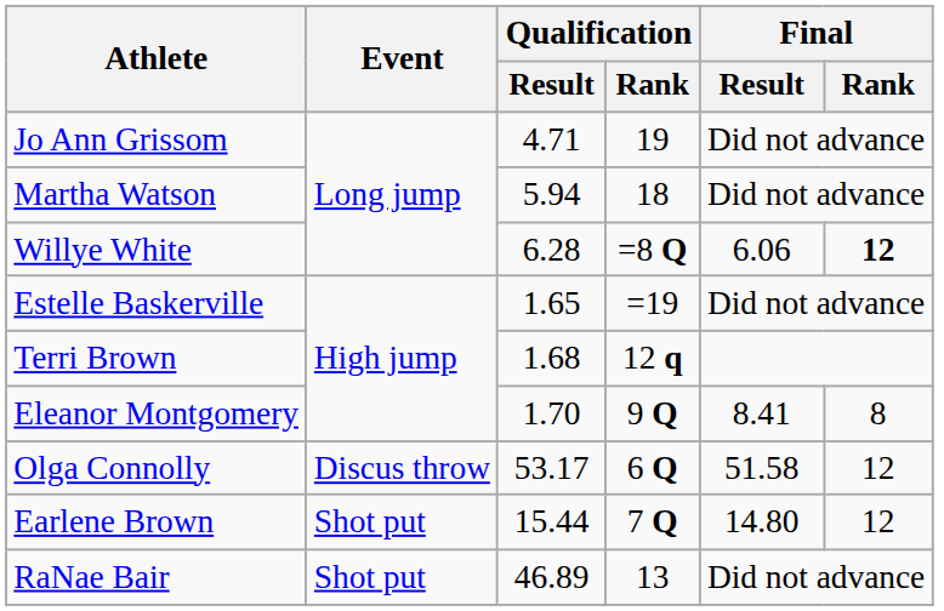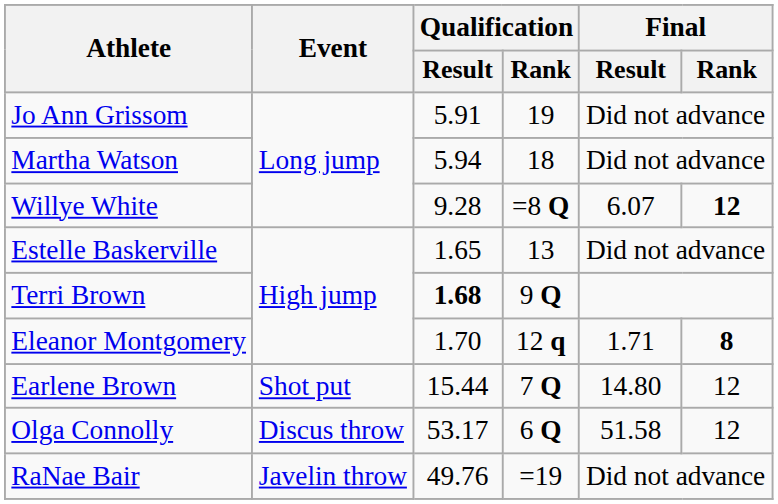Jo Ann Grissom | Qualification / Result: 4.71 -> 5.91
Willye White | Qualification / Result: 6.28 -> 9.28
Willye White | Final / Result: 6.06 -> 6.07
Estelle Baskerville | Qualification / Rank: =19 -> 13
Terri Brown | Qualification / Result: normal -> bold
Terri Brown | Qualification / Rank: 12 q -> 9 Q
Eleanor Montgomery | Qualification / Rank: 9 Q -> 12 q
Eleanor Montgomery | Final / Result: 8.41 -> 1.71
Eleanor Montgomery | Final / Rank: normal -> bold
rows swapped: Earlene Brown <-> Olga Connolly
RaNae Bair | Event: Shot put -> Javelin throw
RaNae Bair | Qualification / Result: 46.89 -> 49.76
RaNae Bair | Qualification / Rank: 13 -> =19
